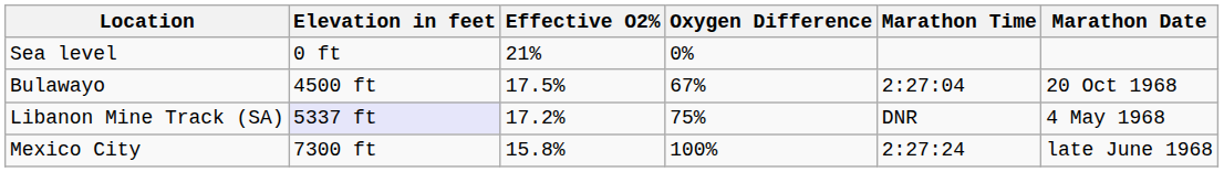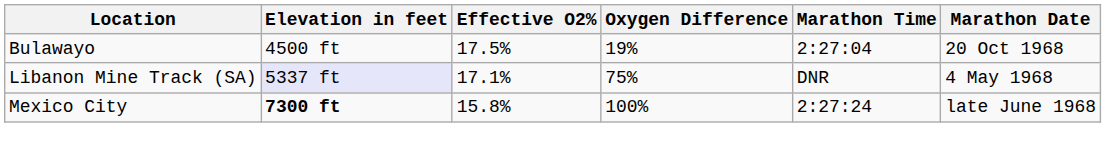- row: Sea level | 0 ft | 21% | 0%
Bulawayo | Oxygen Difference: 67% -> 19%
Libanon Mine Track (SA) | Effective O2%: 17.2% -> 17.1%
Mexico City | Elevation in feet: normal -> bold
